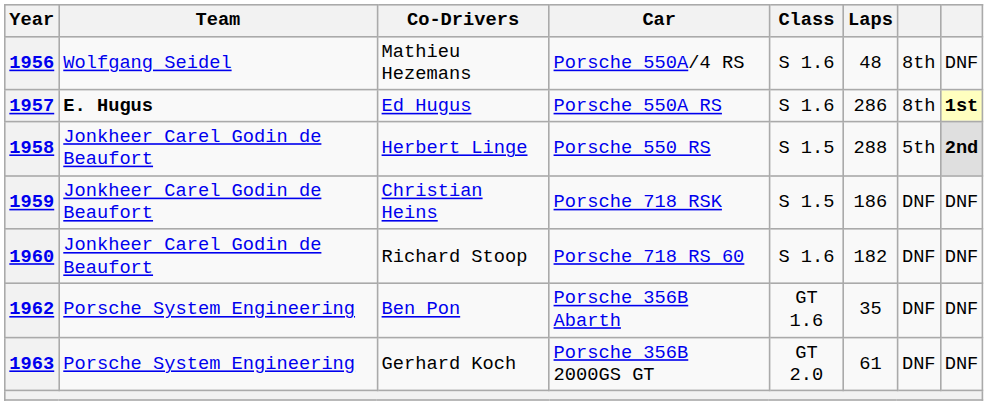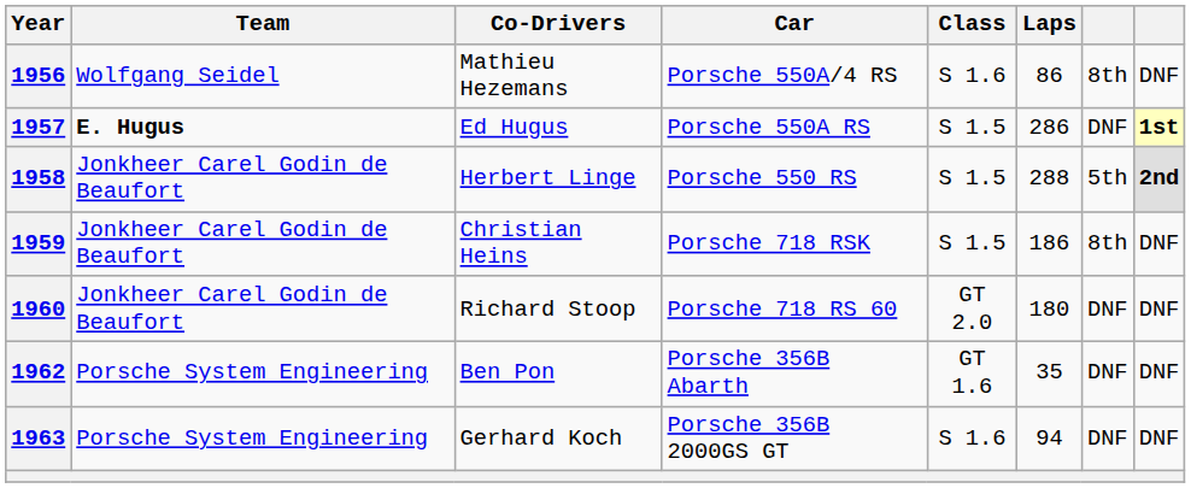1956 | Laps: 48 -> 86
1957 | Class: S 1.6 -> S 1.5
1957 | column 7: 8th -> DNF
1959 | column 7: DNF -> 8th
1960 | Class: S 1.6 -> GT 2.0
1960 | Laps: 182 -> 180
1963 | Class: GT 2.0 -> S 1.6
1963 | Laps: 61 -> 94
